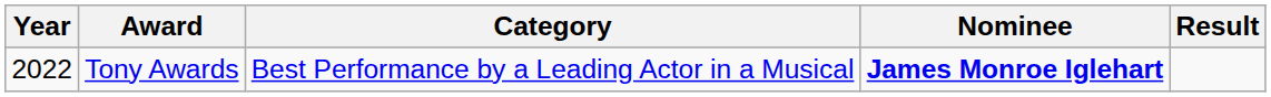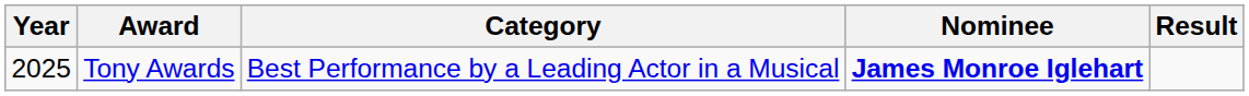Tony Awards | Year: 2022 -> 2025
